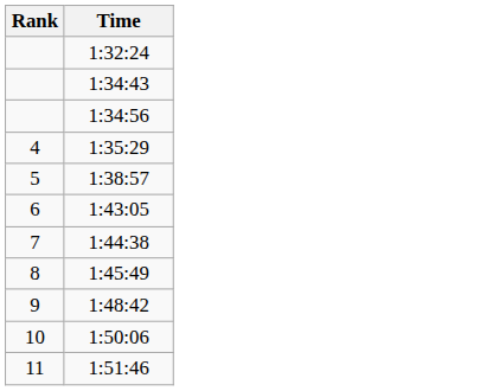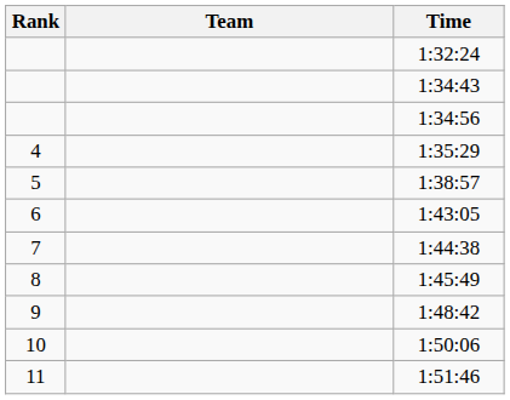+ column: Team
